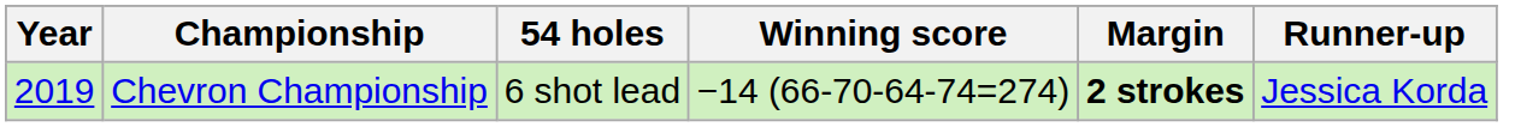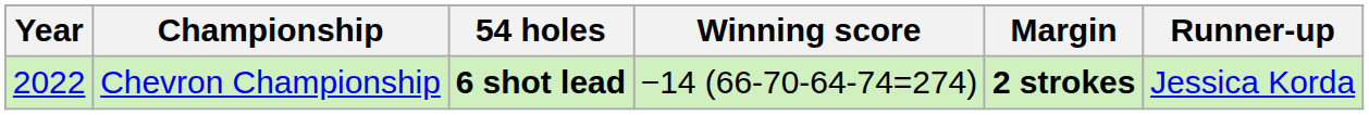Chevron Championship | Year: 2019 -> 2022
Chevron Championship | 54 holes: normal -> bold
